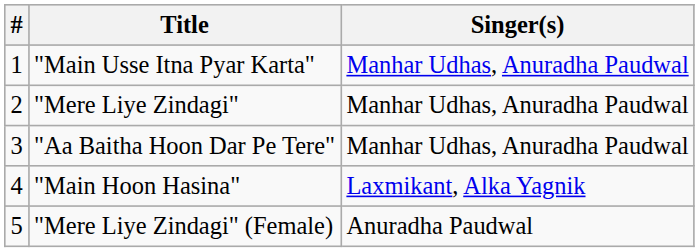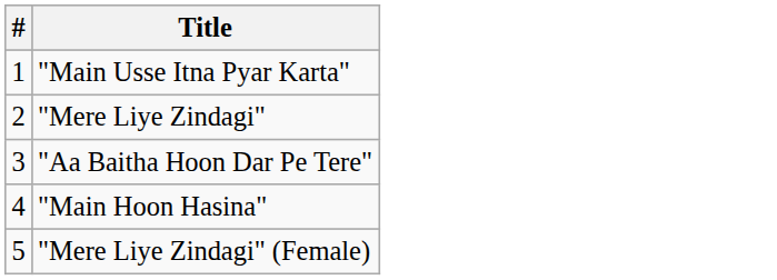- column: Singer(s) | Manhar Udhas, Anuradha Paudwal | Manhar Udhas, Anuradha Paudwal | Manhar Udhas, Anuradha Paudwal | Laxmikant, Alka Yagnik | Anuradha Paudwal
